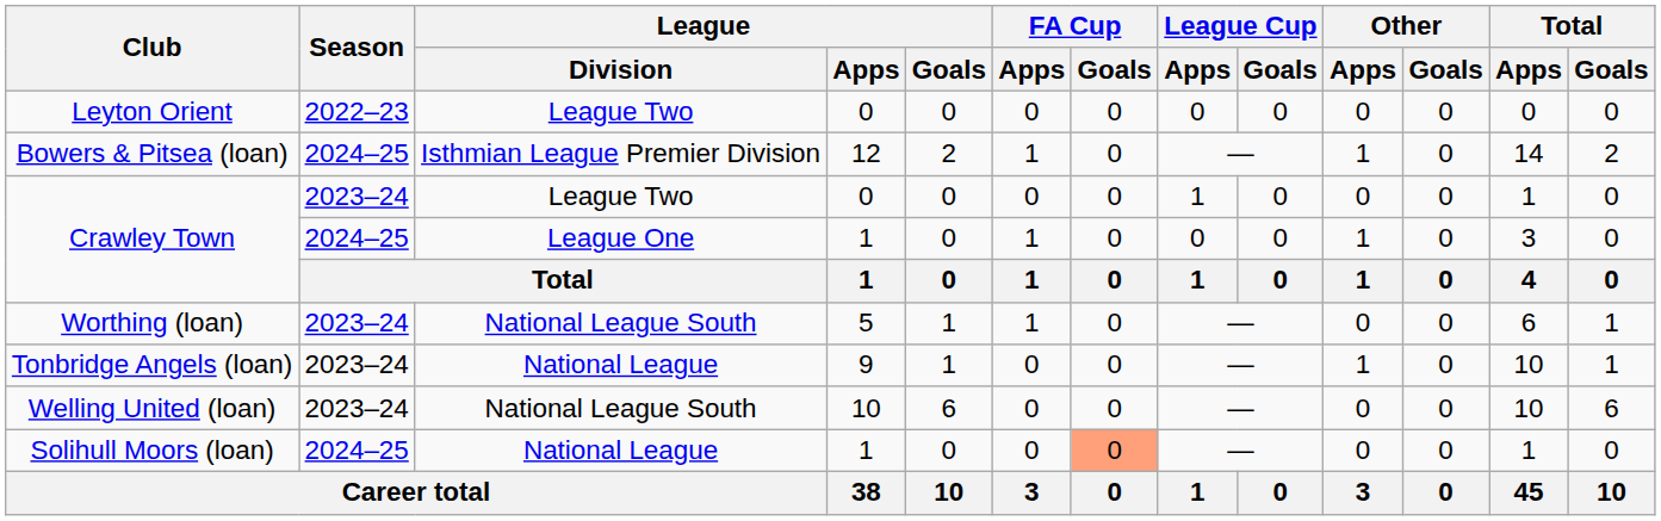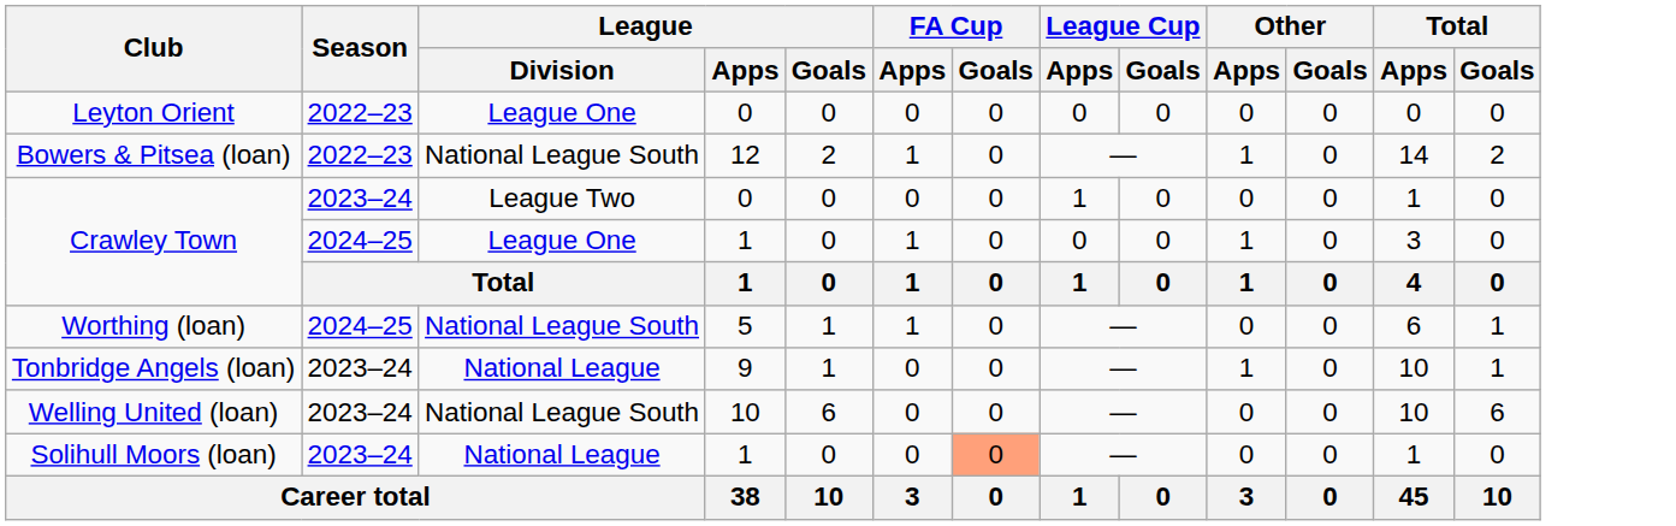Leyton Orient | League / Division: League Two -> League One
Bowers & Pitsea (loan) | Season: 2024–25 -> 2022–23
Bowers & Pitsea (loan) | League / Division: Isthmian League Premier Division -> National League South
Worthing (loan) | Season: 2023–24 -> 2024–25
Solihull Moors (loan) | Season: 2024–25 -> 2023–24
